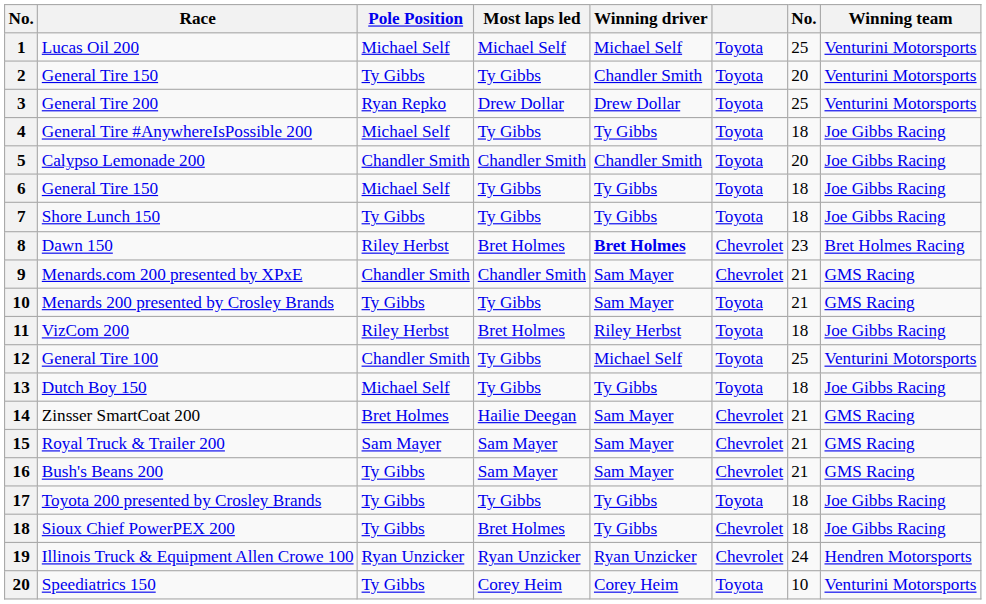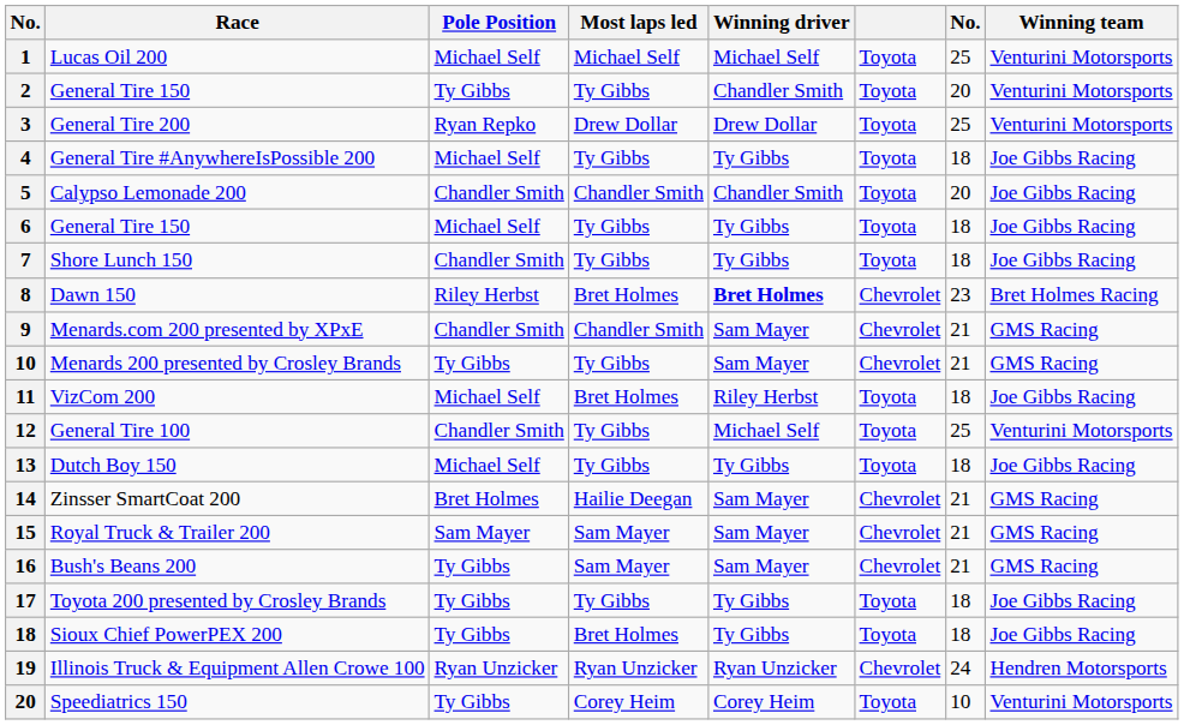Shore Lunch 150 | Pole Position: Ty Gibbs -> Chandler Smith
Menards 200 presented by Crosley Brands | column 6: Toyota -> Chevrolet
VizCom 200 | Pole Position: Riley Herbst -> Michael Self
Sioux Chief PowerPEX 200 | column 6: Chevrolet -> Toyota
